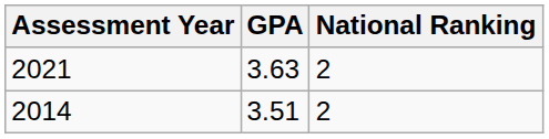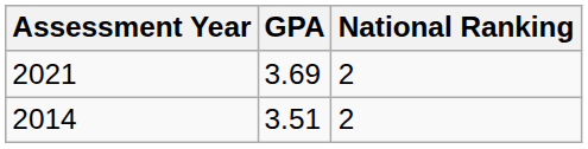2021 | GPA: 3.63 -> 3.69
